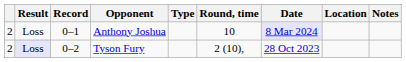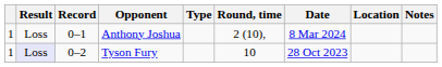Anthony Joshua | column 1: 2 -> 1
Anthony Joshua | Round, time: 10 -> 2 (10),
Anthony Joshua | Date: lavender background -> no background
Tyson Fury | column 1: 2 -> 1
Tyson Fury | Round, time: 2 (10), -> 10
